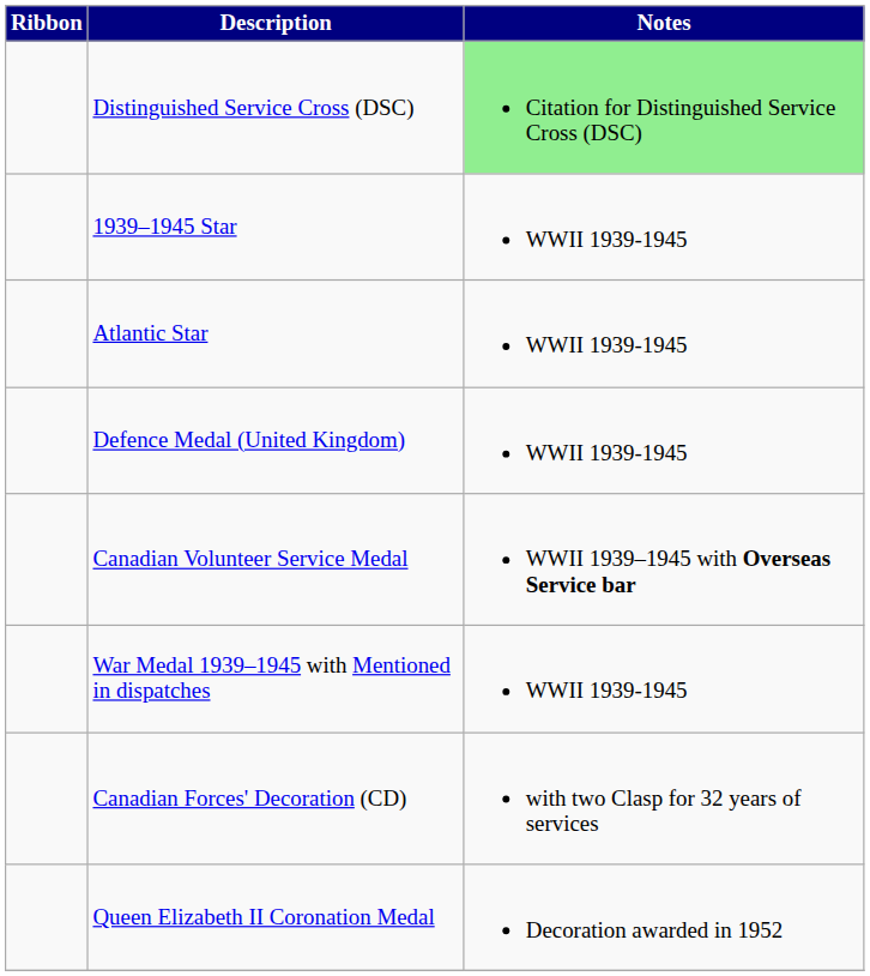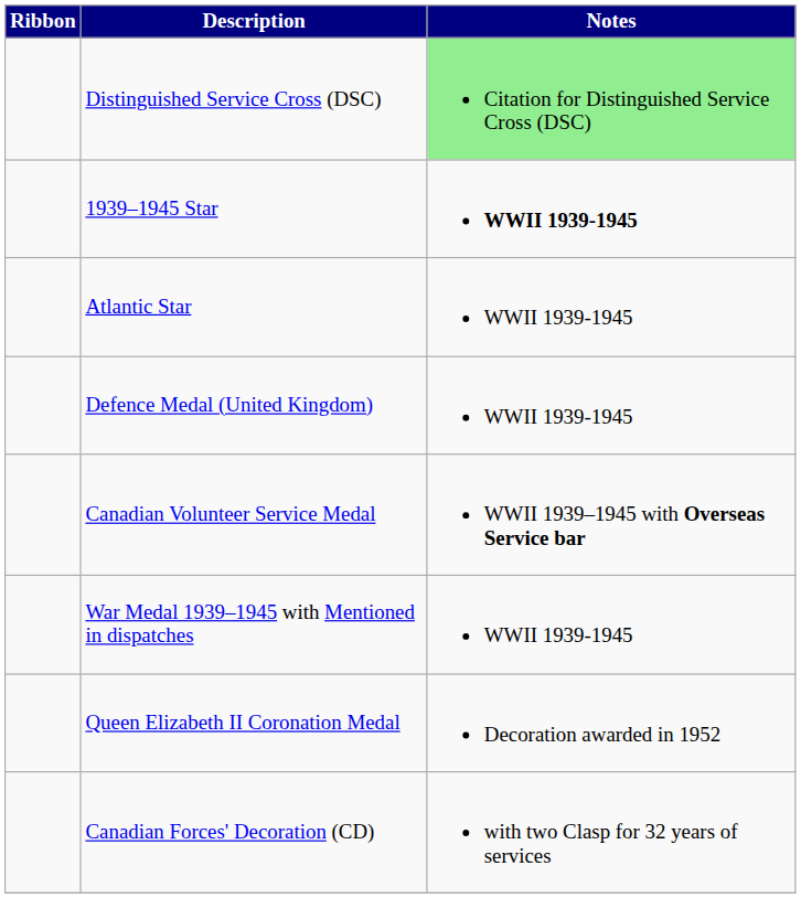1939–1945 Star | Notes: normal -> bold
rows swapped: Queen Elizabeth II Coronation Medal <-> Canadian Forces' Decoration (CD)
